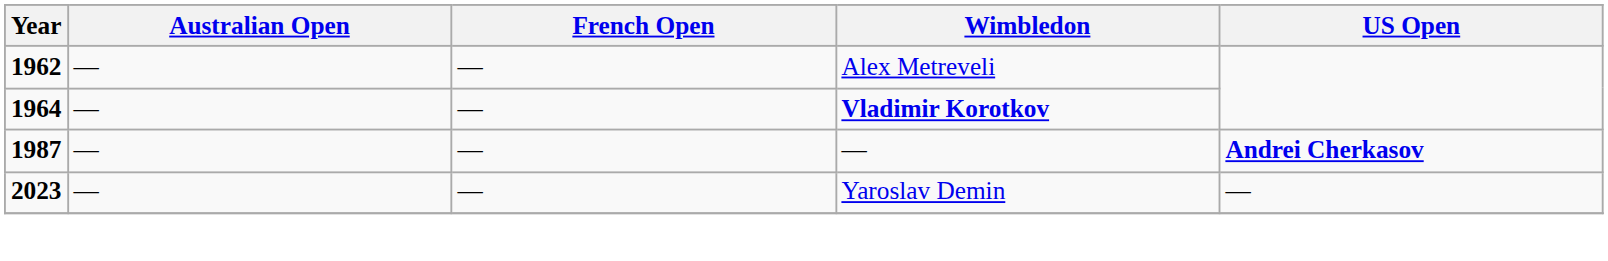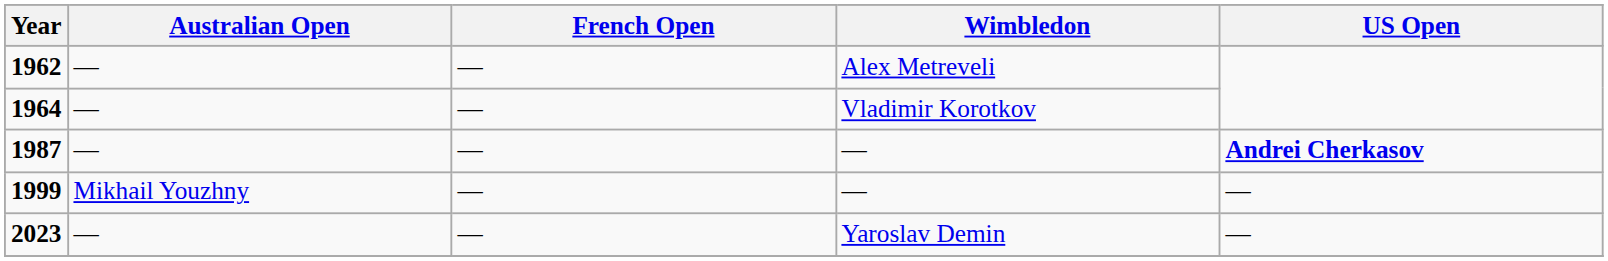1964 | Wimbledon: bold -> normal
+ row: 1999 | Mikhail Youzhny | — | — | —
